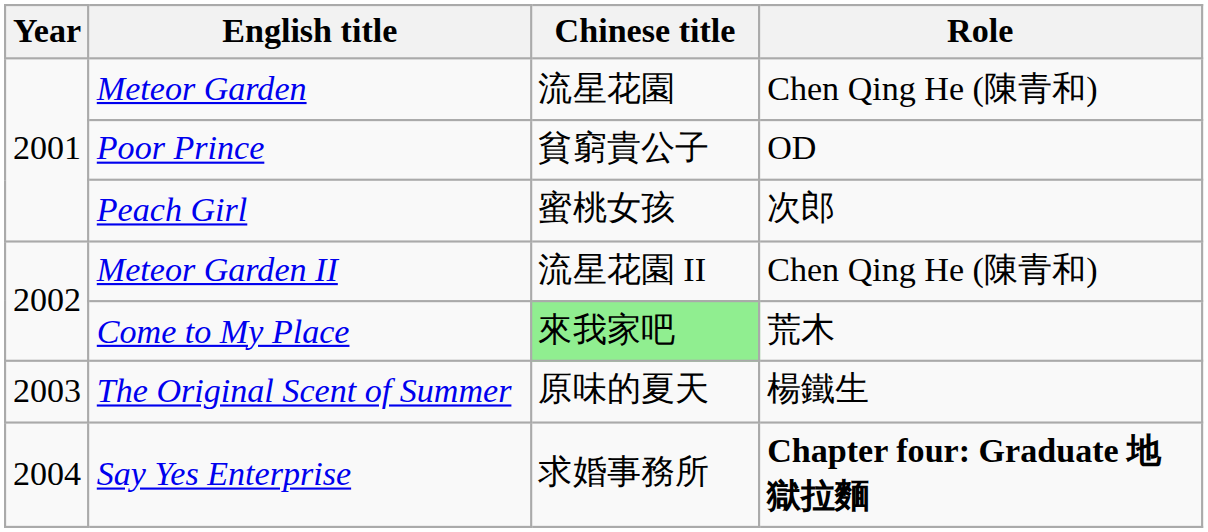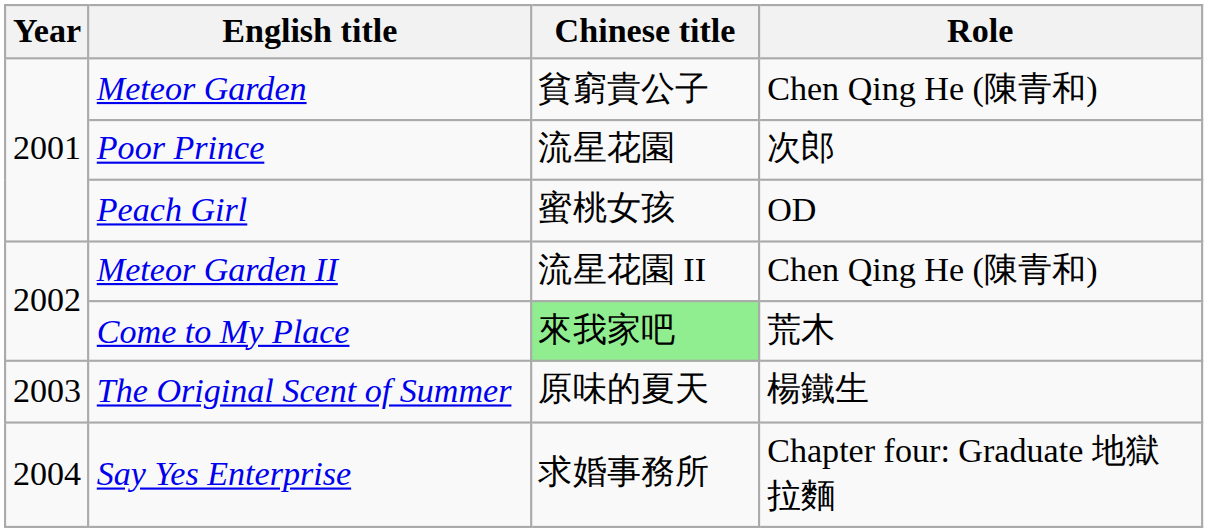Meteor Garden | Chinese title: 流星花園 -> 貧窮貴公子
Poor Prince | Chinese title: 貧窮貴公子 -> 流星花園
Poor Prince | Role: OD -> 次郎
Peach Girl | Role: 次郎 -> OD
Say Yes Enterprise | Role: bold -> normal
